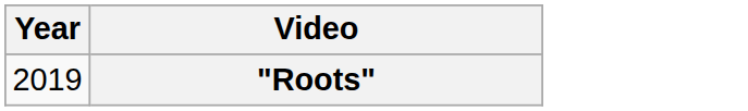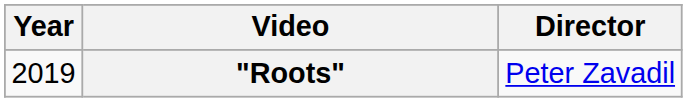+ column: Director | Peter Zavadil
